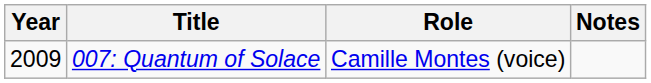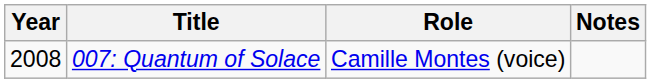007: Quantum of Solace | Year: 2009 -> 2008
